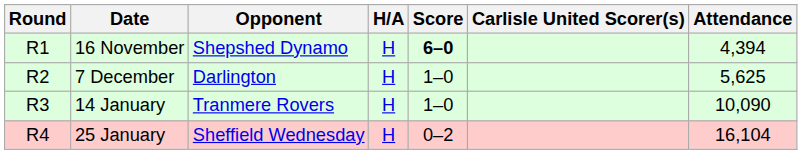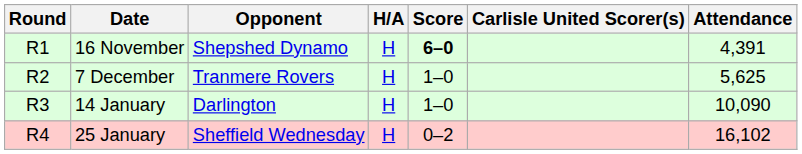16 November | Attendance: 4,394 -> 4,391
7 December | Opponent: Darlington -> Tranmere Rovers
14 January | Opponent: Tranmere Rovers -> Darlington
25 January | Attendance: 16,104 -> 16,102
